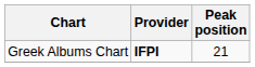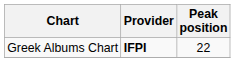Greek Albums Chart | Peak position: 21 -> 22
